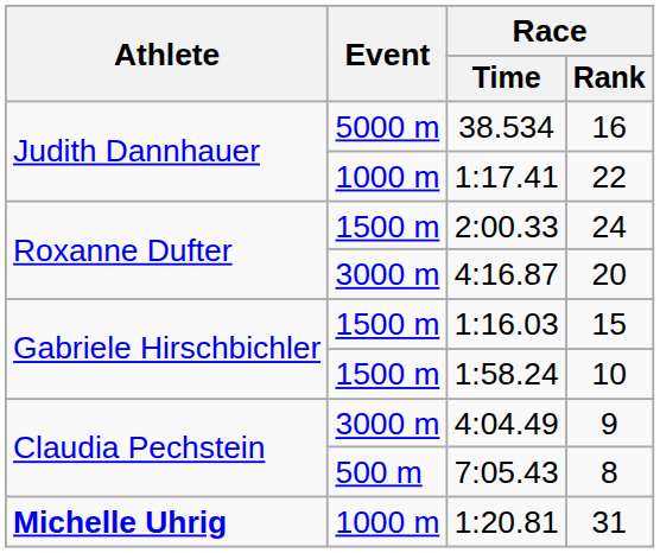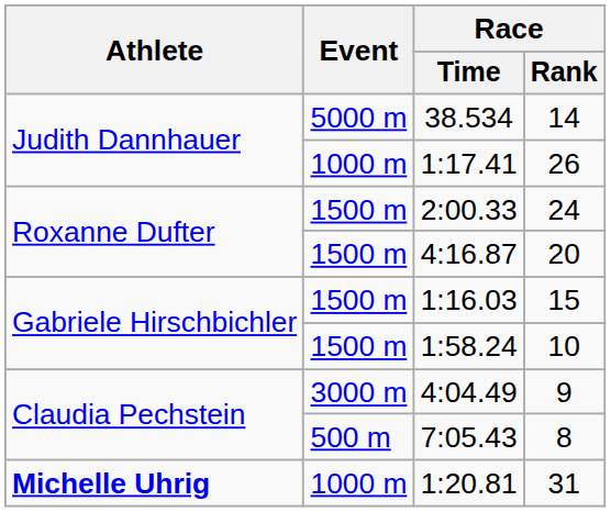38.534 | Race / Rank: 16 -> 14
1:17.41 | Race / Rank: 22 -> 26
4:16.87 | Event: 3000 m -> 1500 m
